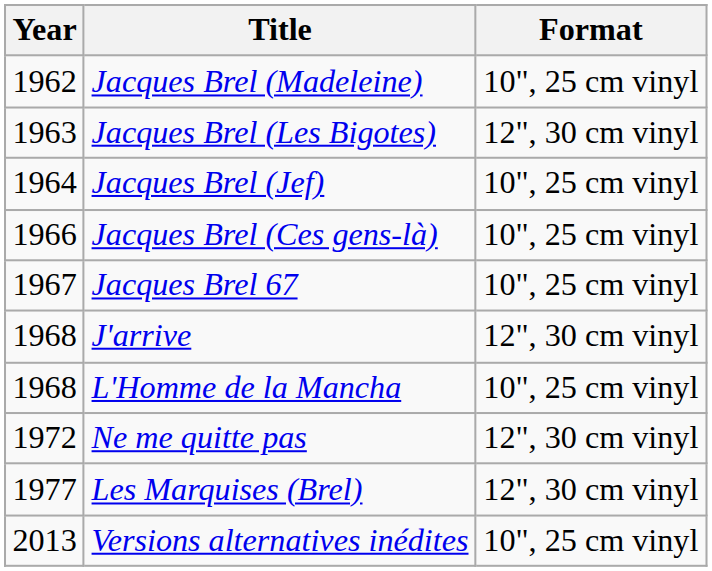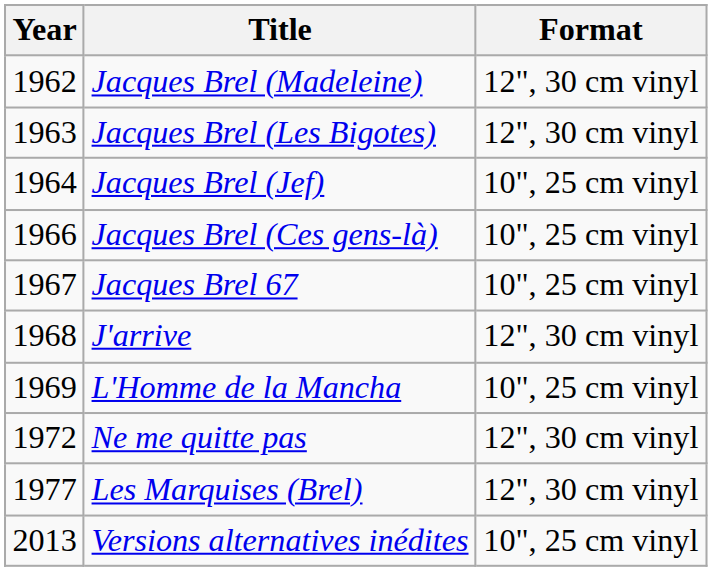Jacques Brel (Madeleine) | Format: 10", 25 cm vinyl -> 12", 30 cm vinyl
L'Homme de la Mancha | Year: 1968 -> 1969
